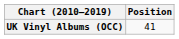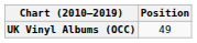UK Vinyl Albums (OCC) | Position: 41 -> 49
